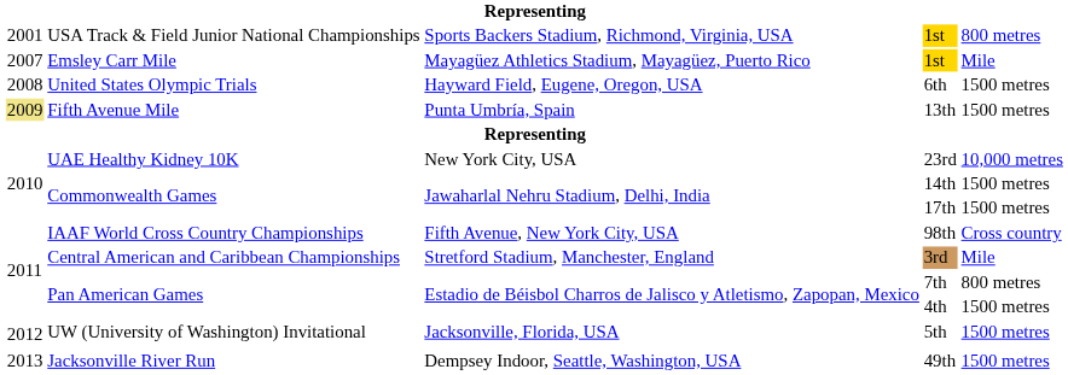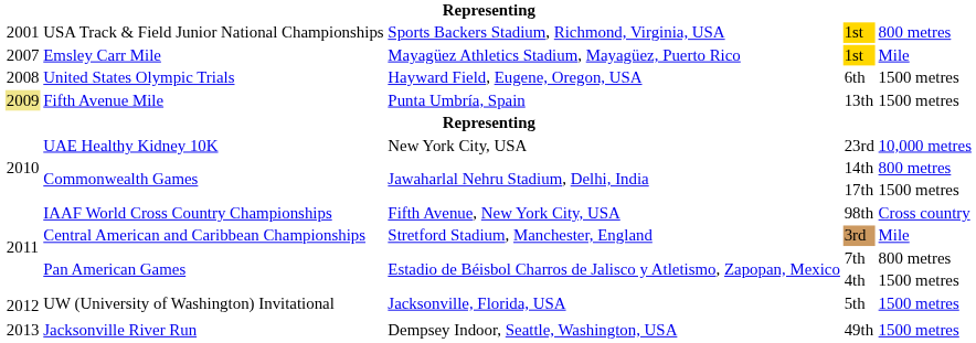14th | column 5: 1500 metres -> 800 metres
